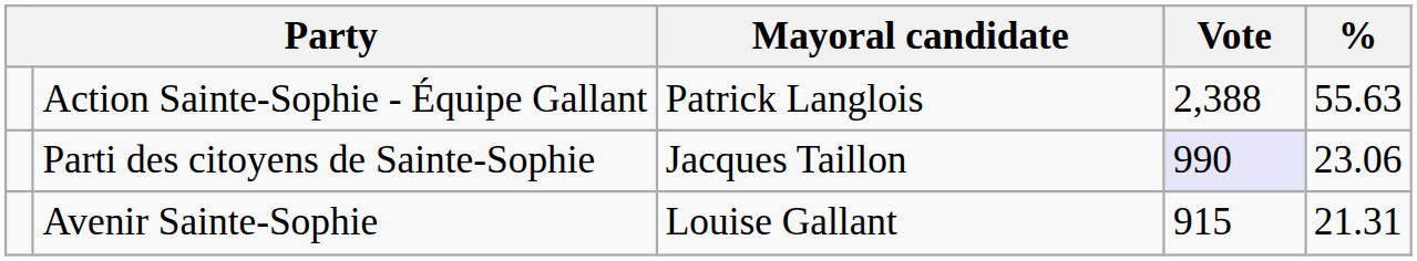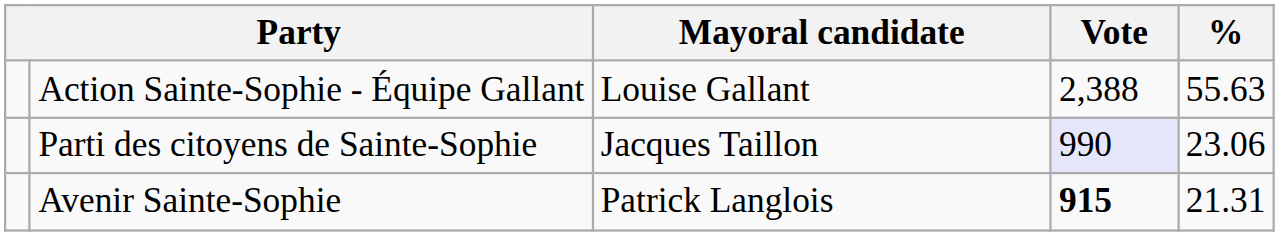Action Sainte-Sophie - Équipe Gallant | Mayoral candidate: Patrick Langlois -> Louise Gallant
Avenir Sainte-Sophie | Mayoral candidate: Louise Gallant -> Patrick Langlois
Avenir Sainte-Sophie | Vote: normal -> bold
